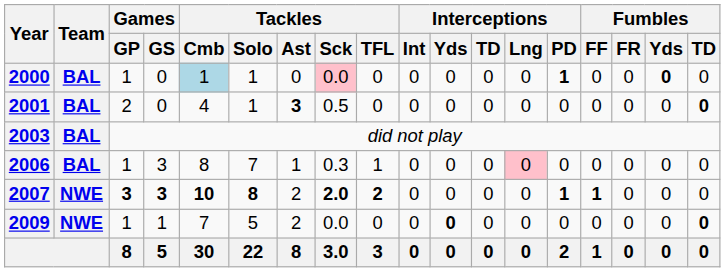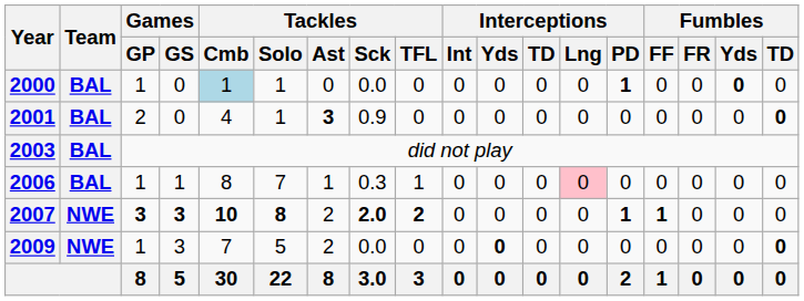2000 | Tackles / Sck: pink background -> no background
2001 | Tackles / Sck: 0.5 -> 0.9
2006 | Games / GS: 3 -> 1
2009 | Games / GS: 1 -> 3
